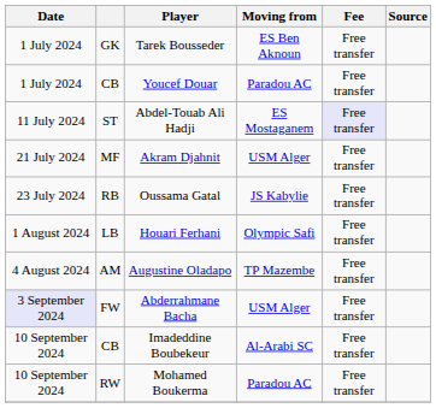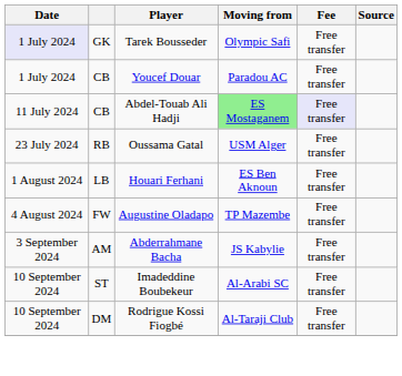Tarek Bousseder | Date: no background -> lavender background
Tarek Bousseder | Moving from: ES Ben Aknoun -> Olympic Safi
Abdel-Touab Ali Hadji | column 2: ST -> CB
Abdel-Touab Ali Hadji | Moving from: no background -> lightgreen background
- row: 21 July 2024 | MF | Akram Djahnit | USM Alger | Free transfer
Oussama Gatal | Moving from: JS Kabylie -> USM Alger
Houari Ferhani | Moving from: Olympic Safi -> ES Ben Aknoun
Augustine Oladapo | column 2: AM -> FW
Abderrahmane Bacha | Date: lavender background -> no background
Abderrahmane Bacha | column 2: FW -> AM
Abderrahmane Bacha | Moving from: USM Alger -> JS Kabylie
Imadeddine Boubekeur | column 2: CB -> ST
+ row: 10 September 2024 | DM | Rodrigue Kossi Fiogbé | Al-Taraji Club | Free transfer
- row: 10 September 2024 | RW | Mohamed Boukerma | Paradou AC | Free transfer
